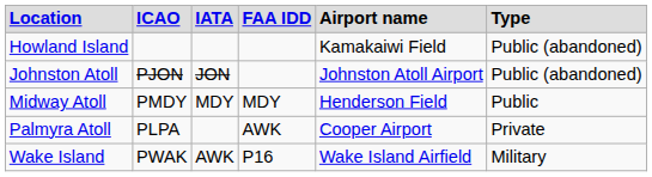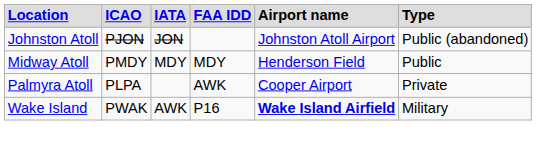- row: Howland Island | Kamakaiwi Field | Public (abandoned)
Wake Island | column 5: normal -> bold
